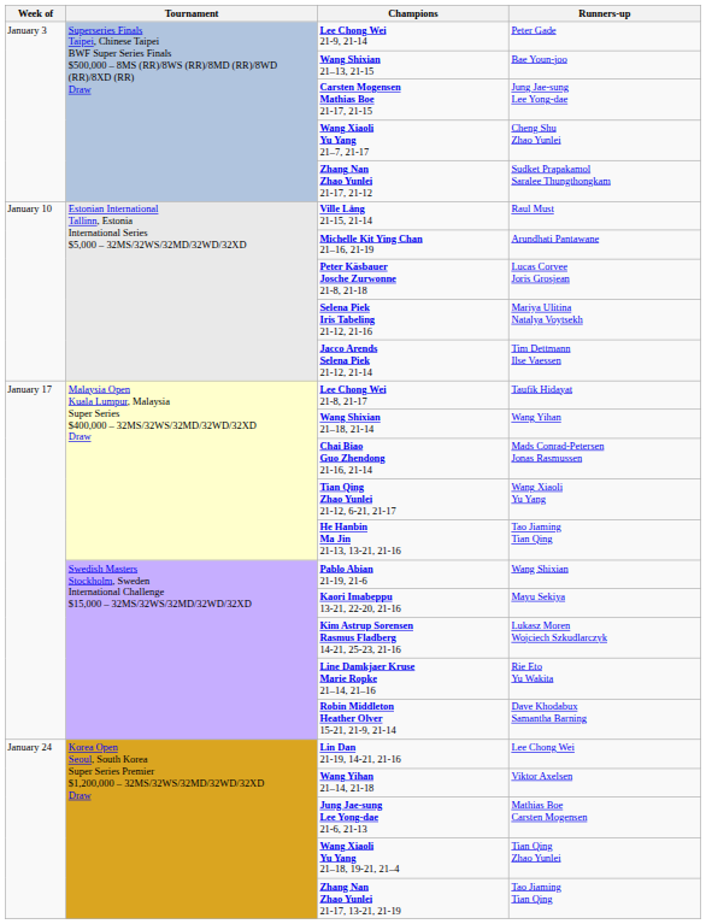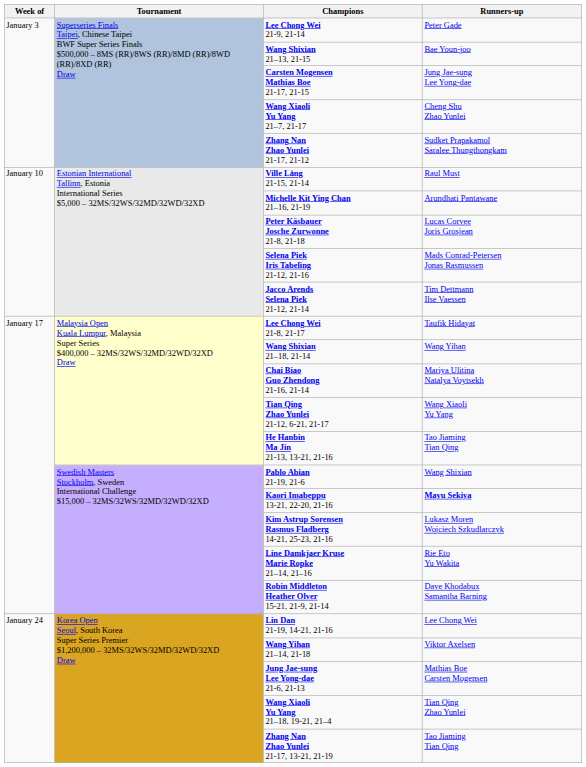Selena Piek Iris Tabeling 21-12, 21-16 | Runners-up: Mariya Ulitina Natalya Voytsekh -> Mads Conrad-Petersen Jonas Rasmussen
Chai Biao Guo Zhendong 21-16, 21-14 | Runners-up: Mads Conrad-Petersen Jonas Rasmussen -> Mariya Ulitina Natalya Voytsekh
Kaori Imabeppu 13-21, 22-20, 21-16 | Runners-up: normal -> bold
